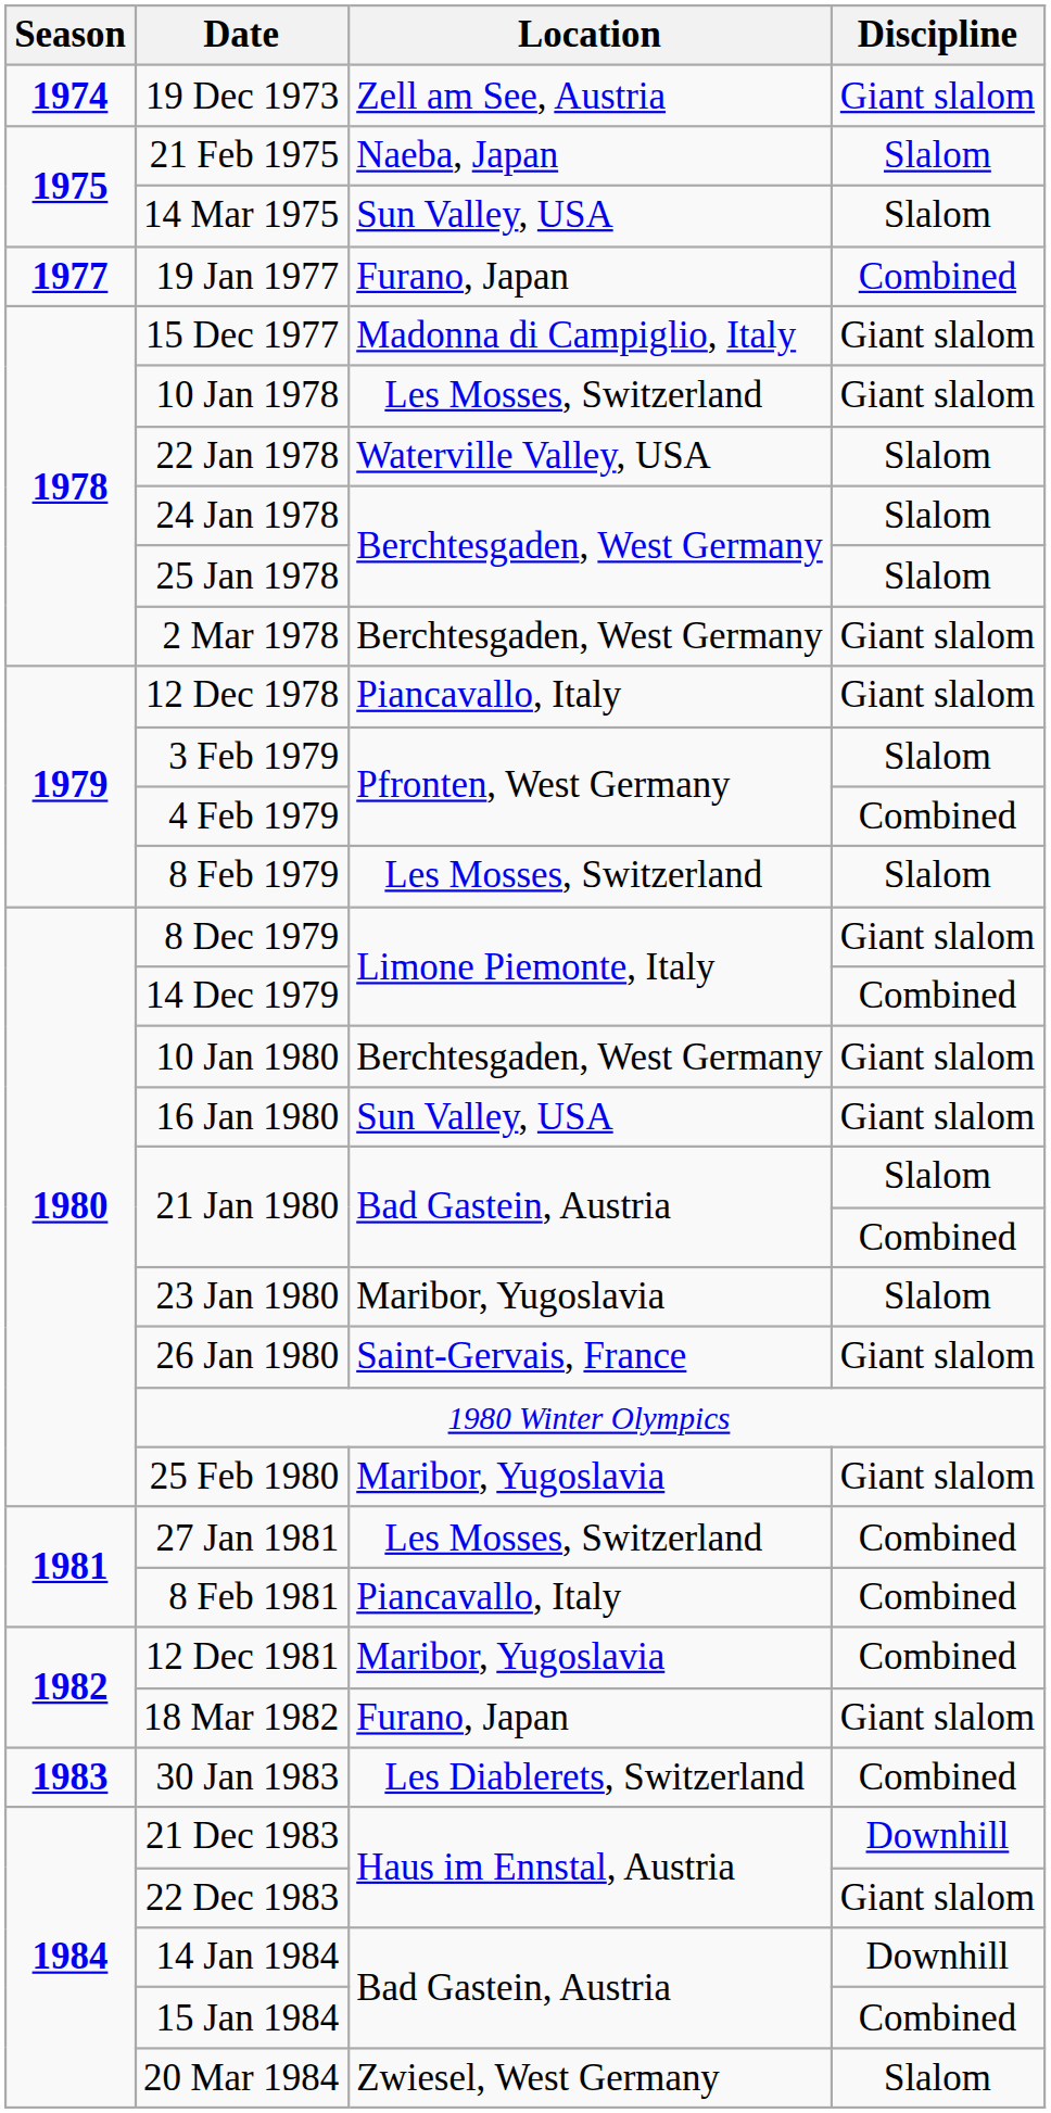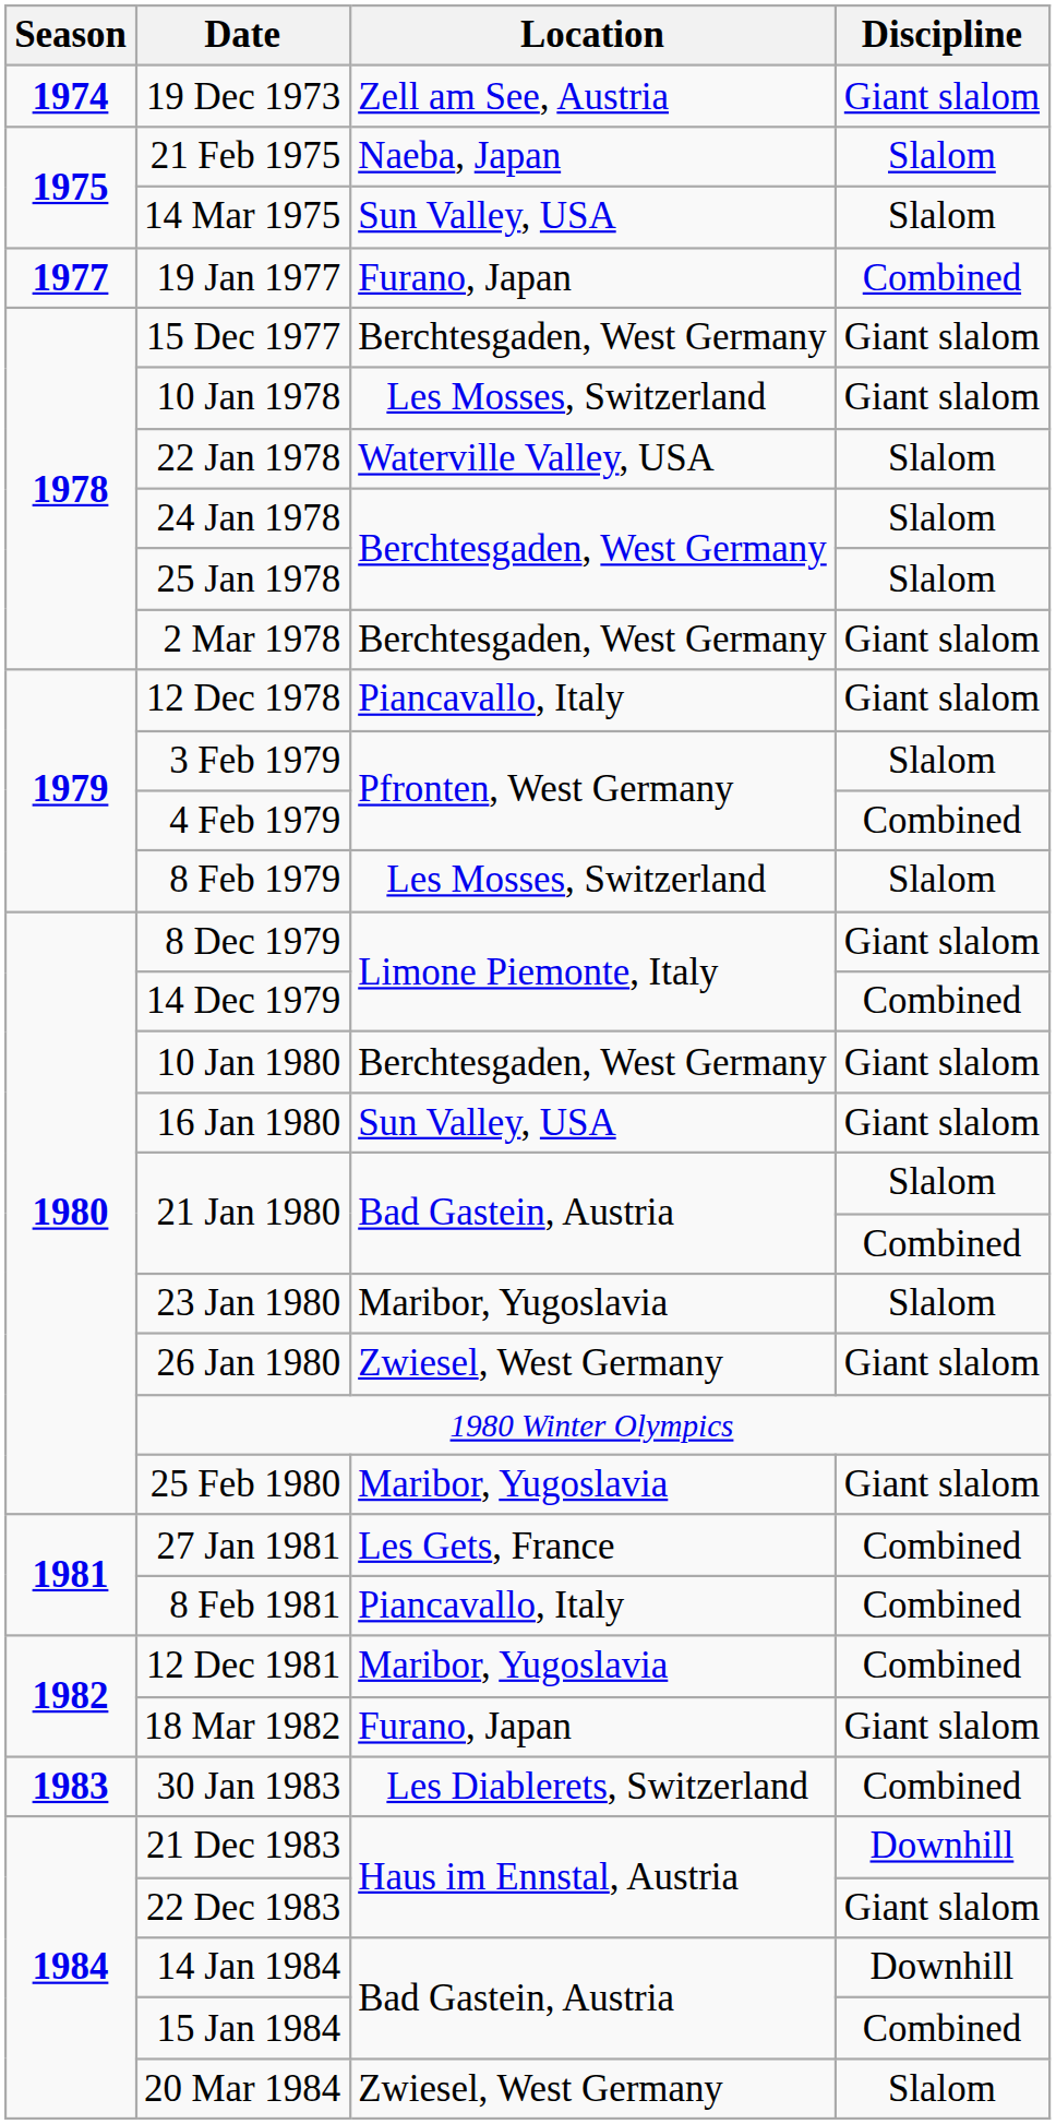15 Dec 1977 | Location: Madonna di Campiglio, Italy -> Berchtesgaden, West Germany
26 Jan 1980 | Location: Saint-Gervais, France -> Zwiesel, West Germany
27 Jan 1981 | Location: Les Mosses, Switzerland -> Les Gets, France
